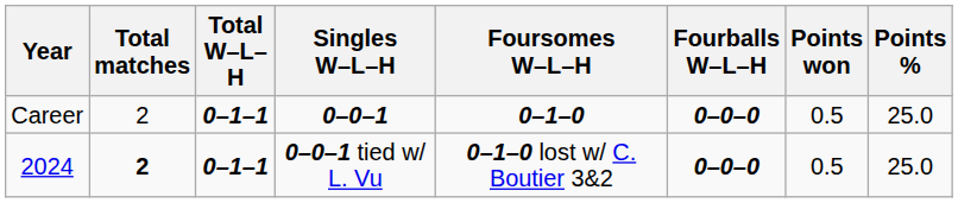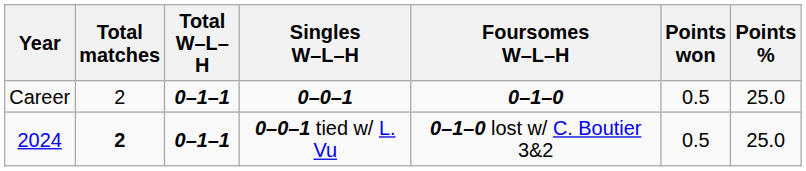- column: Fourballs W–L–H | 0–0–0 | 0–0–0
